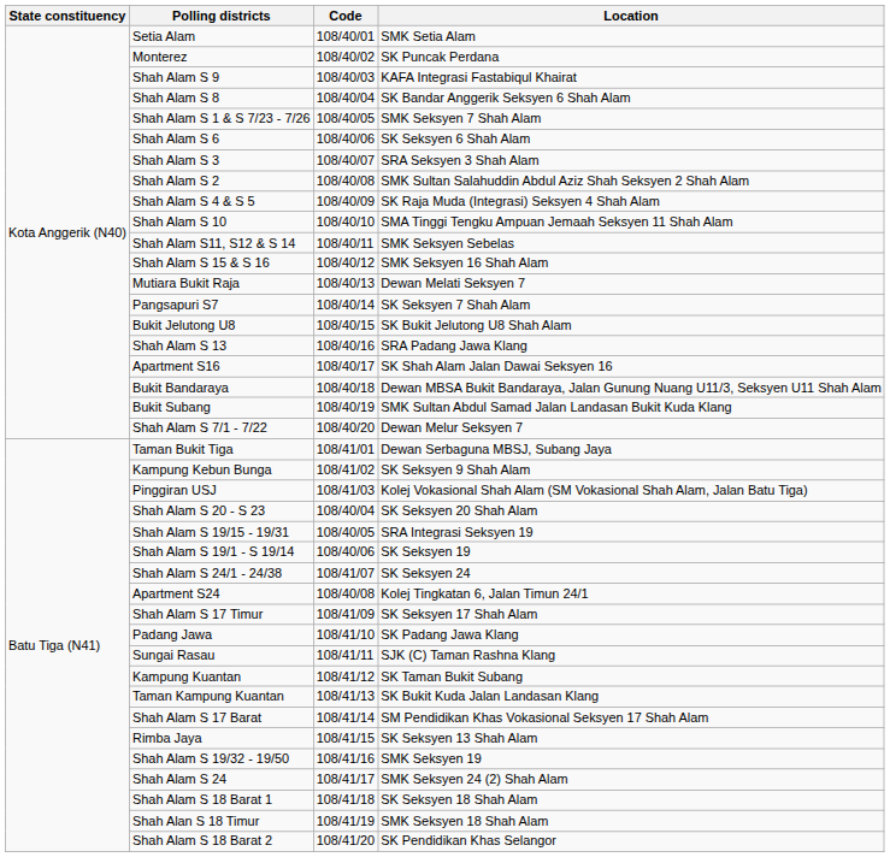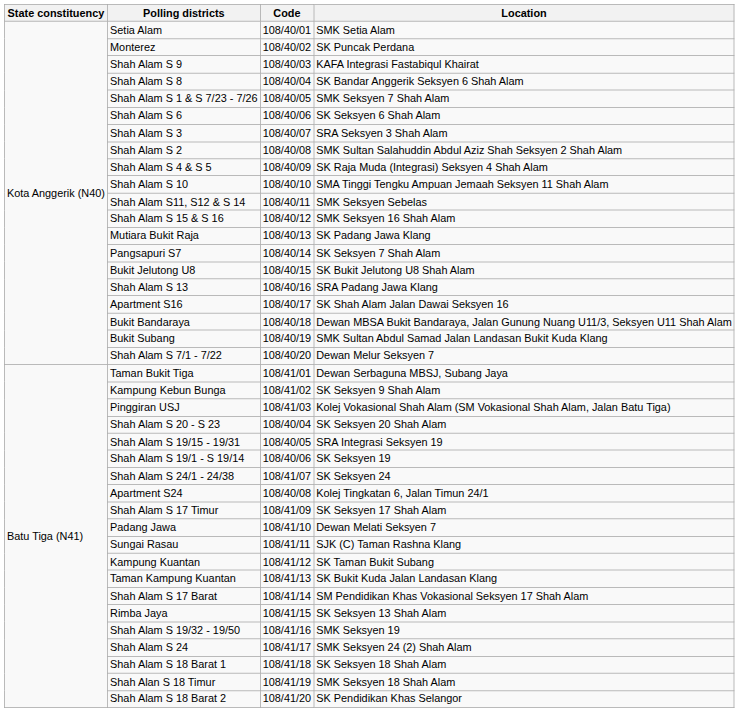Mutiara Bukit Raja | Location: Dewan Melati Seksyen 7 -> SK Padang Jawa Klang
Padang Jawa | Location: SK Padang Jawa Klang -> Dewan Melati Seksyen 7
